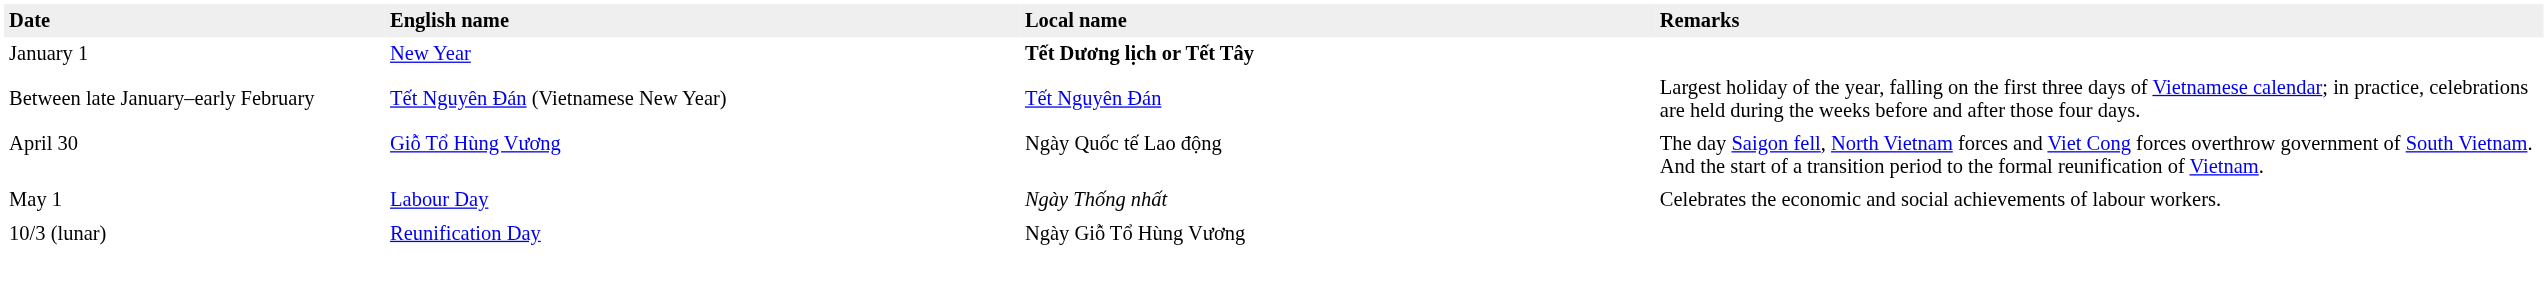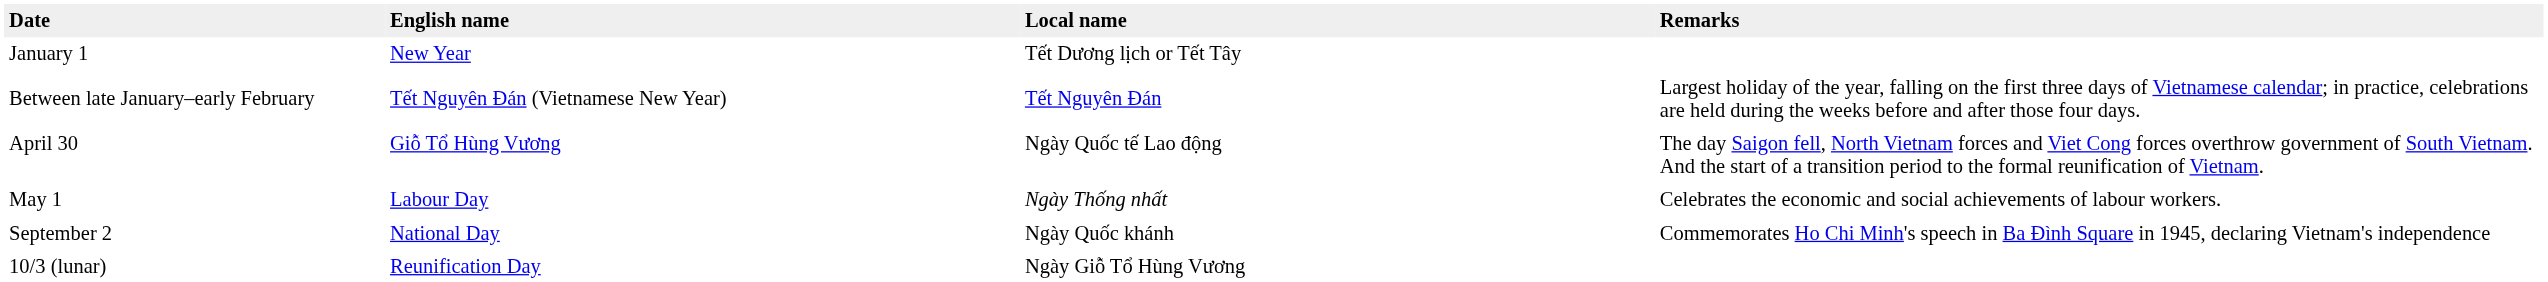January 1 | Local name: bold -> normal
+ row: September 2 | National Day | Ngày Quốc khánh | Commemorates Ho Chi Minh's speech in Ba Đình Square in 1945, declaring Vietnam's independence
